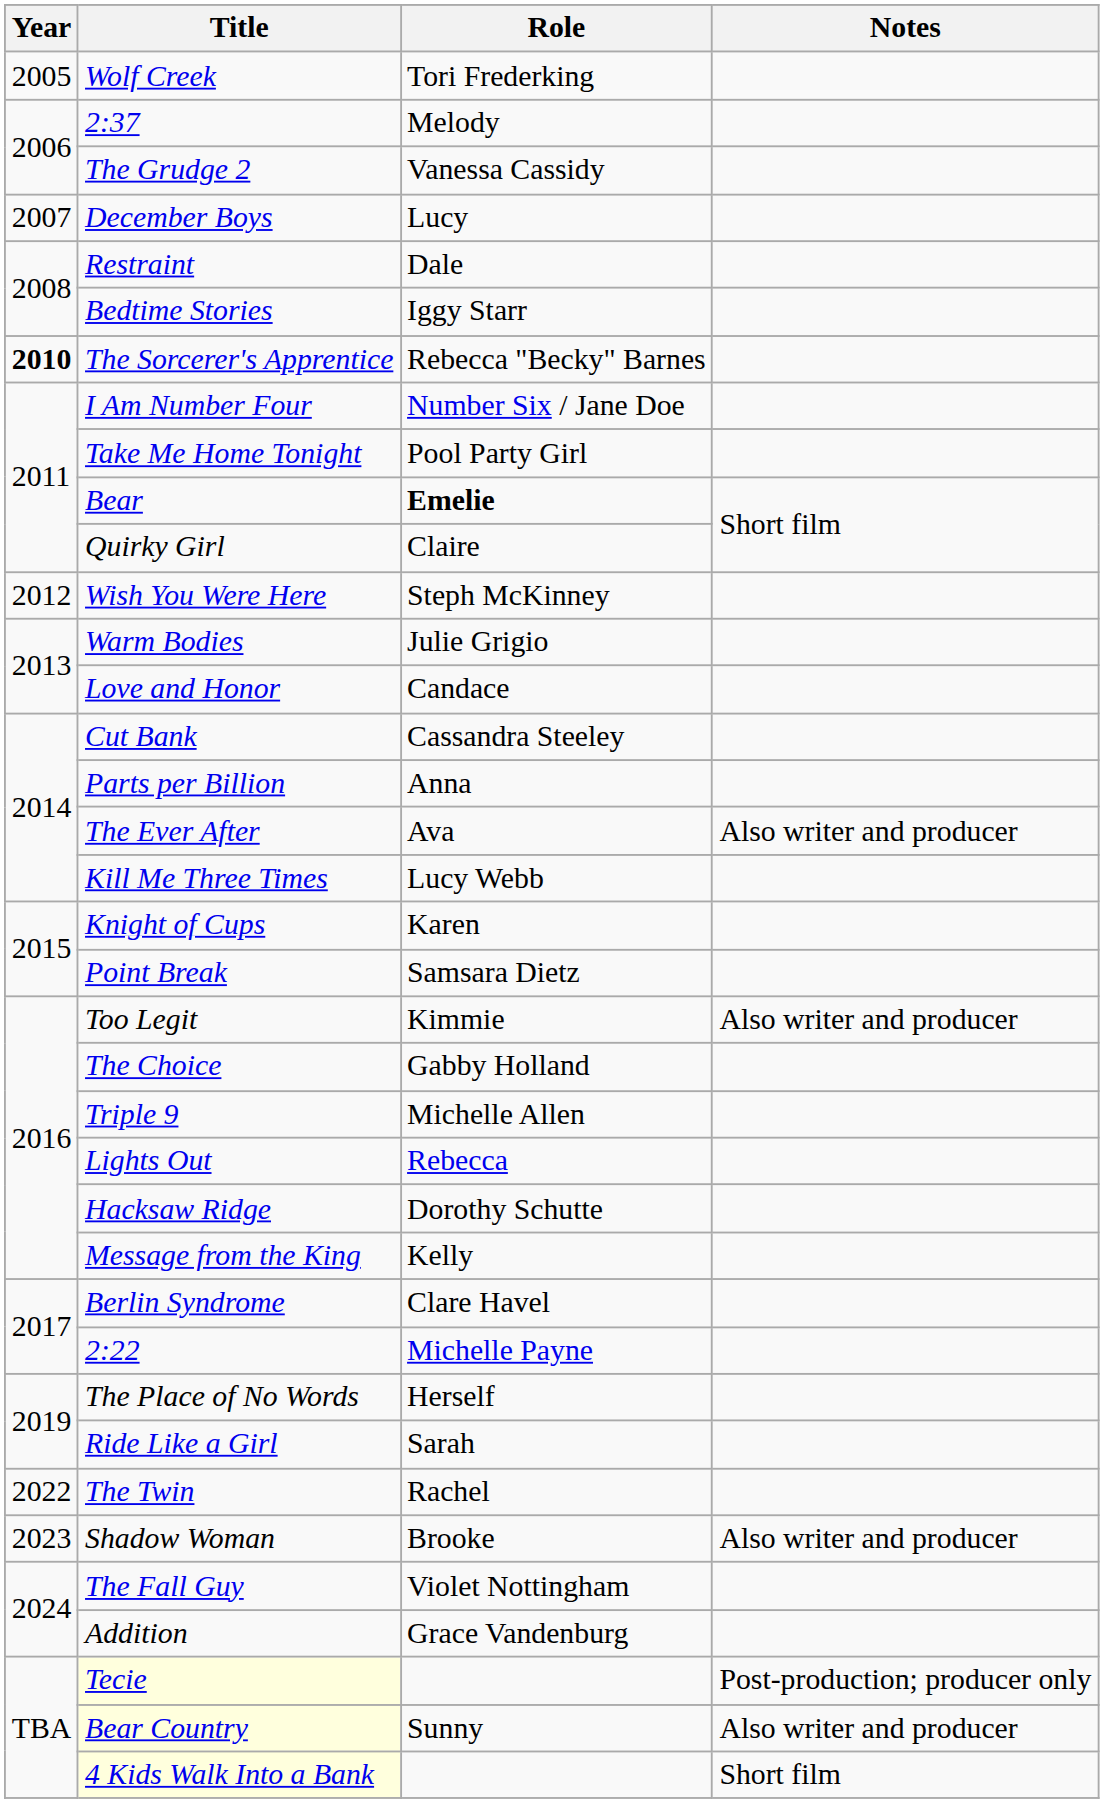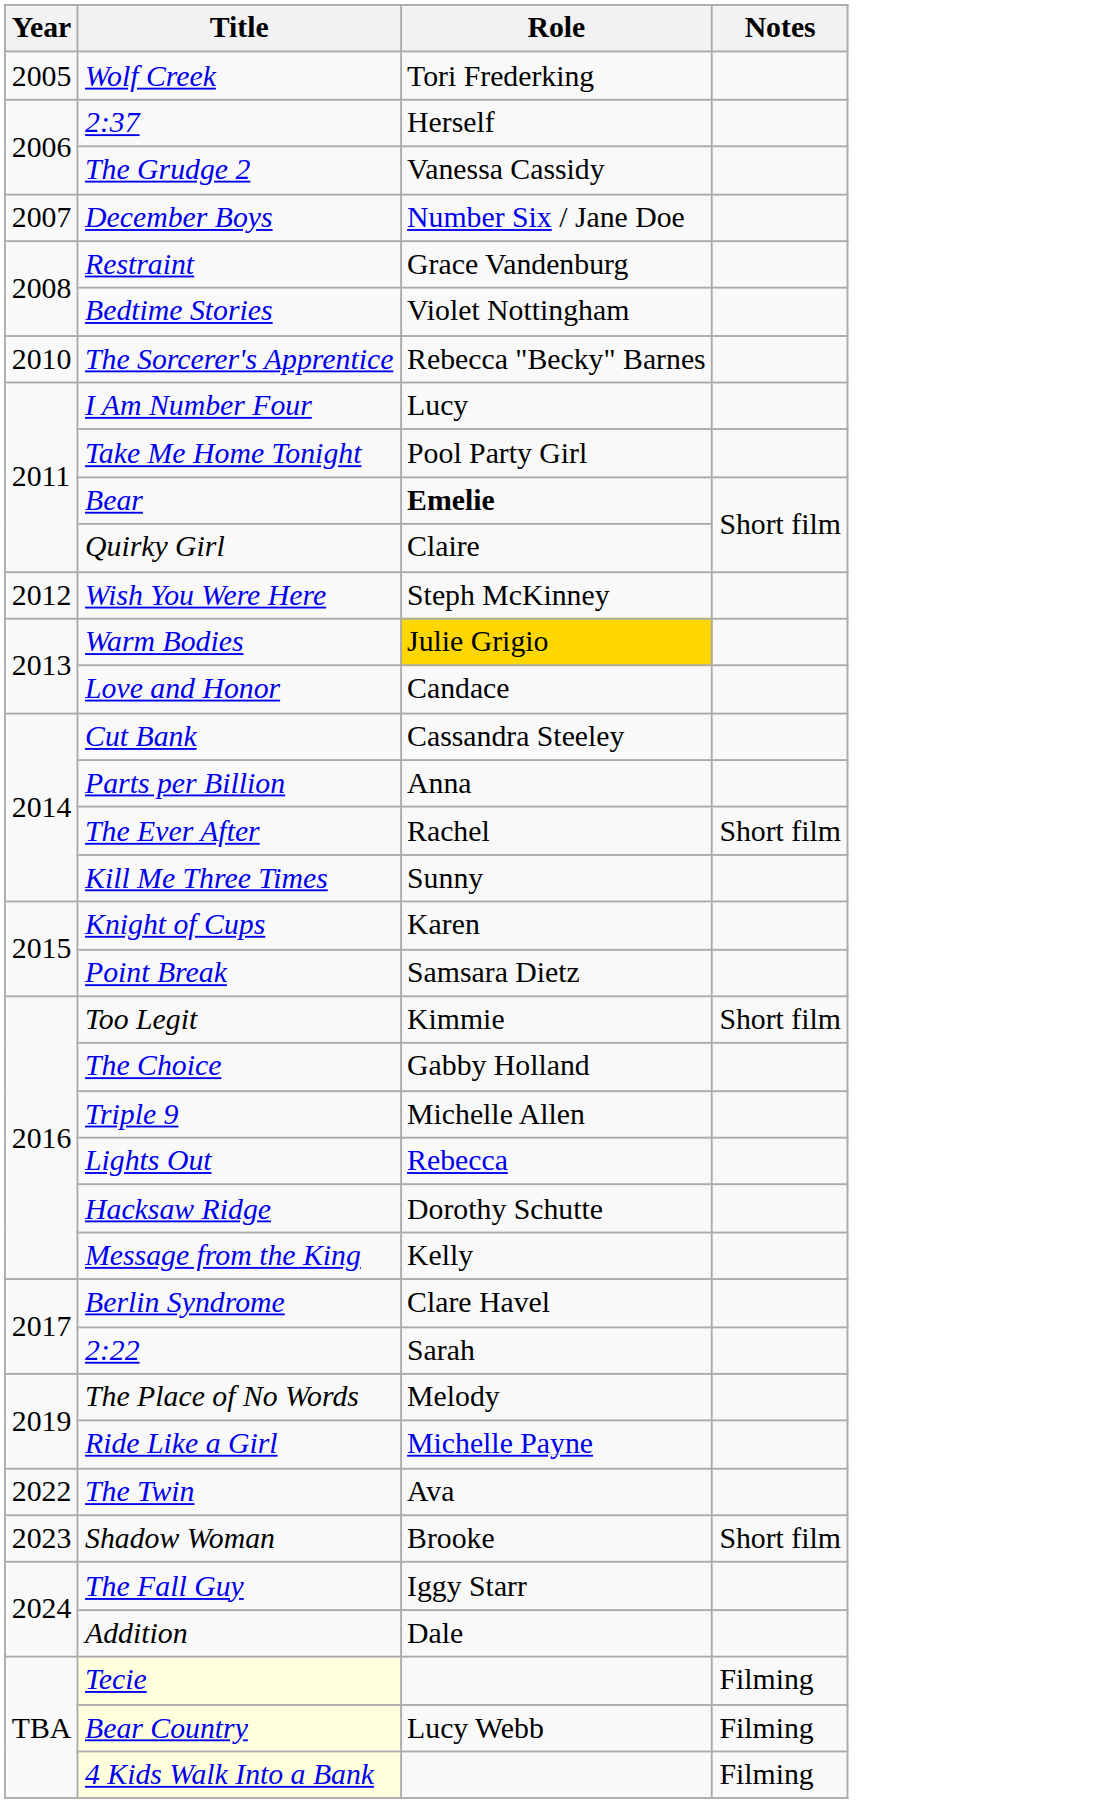2:37 | Role: Melody -> Herself
December Boys | Role: Lucy -> Number Six / Jane Doe
Restraint | Role: Dale -> Grace Vandenburg
Bedtime Stories | Role: Iggy Starr -> Violet Nottingham
The Sorcerer's Apprentice | Year: bold -> normal
I Am Number Four | Role: Number Six / Jane Doe -> Lucy
Warm Bodies | Role: no background -> gold background
The Ever After | Role: Ava -> Rachel
The Ever After | Notes: Also writer and producer -> Short film
Kill Me Three Times | Role: Lucy Webb -> Sunny
Too Legit | Notes: Also writer and producer -> Short film
2:22 | Role: Michelle Payne -> Sarah
The Place of No Words | Role: Herself -> Melody
Ride Like a Girl | Role: Sarah -> Michelle Payne
The Twin | Role: Rachel -> Ava
Shadow Woman | Notes: Also writer and producer -> Short film
The Fall Guy | Role: Violet Nottingham -> Iggy Starr
Addition | Role: Grace Vandenburg -> Dale
Tecie | Notes: Post-production; producer only -> Filming
Bear Country | Role: Sunny -> Lucy Webb
Bear Country | Notes: Also writer and producer -> Filming
4 Kids Walk Into a Bank | Notes: Short film -> Filming
